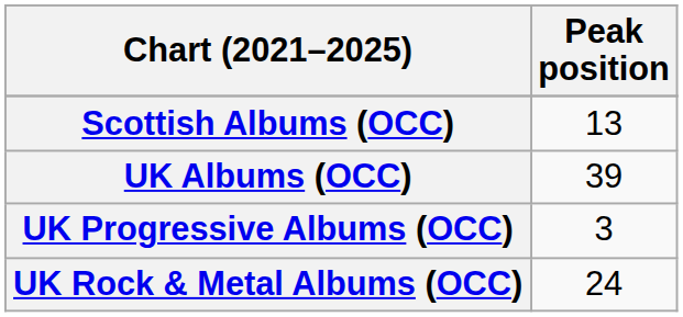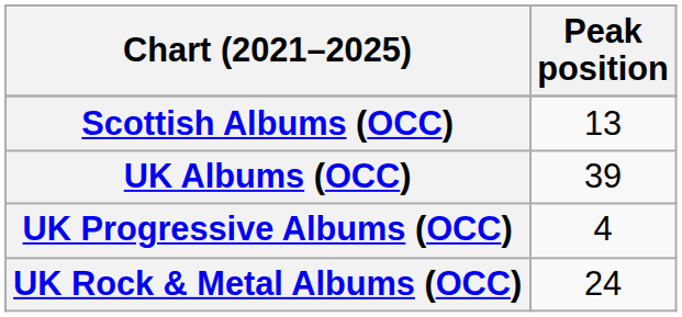UK Progressive Albums (OCC) | Peak position: 3 -> 4
